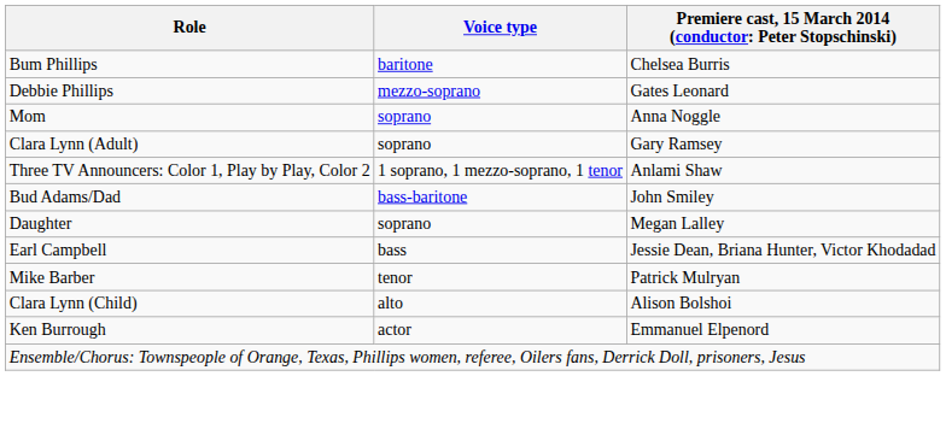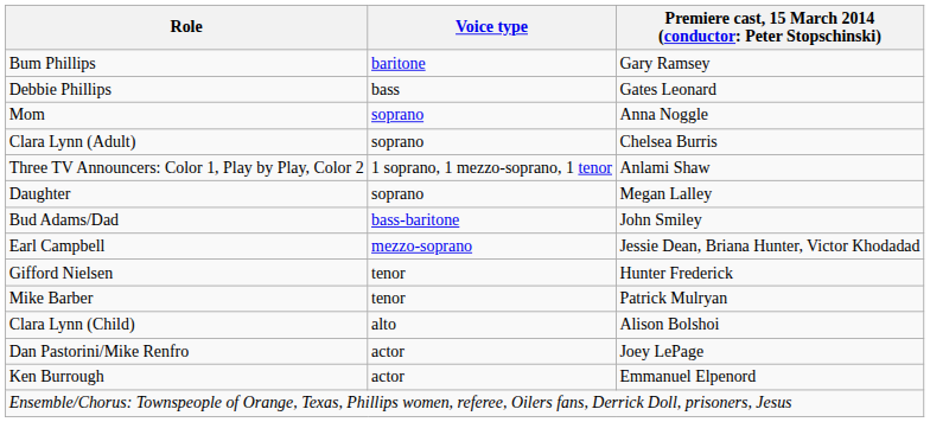Bum Phillips | column 3: Chelsea Burris -> Gary Ramsey
Debbie Phillips | Voice type: mezzo-soprano -> bass
Clara Lynn (Adult) | column 3: Gary Ramsey -> Chelsea Burris
rows swapped: Daughter <-> Bud Adams/Dad
Earl Campbell | Voice type: bass -> mezzo-soprano
+ row: Gifford Nielsen | tenor | Hunter Frederick
+ row: Dan Pastorini/Mike Renfro | actor | Joey LePage
